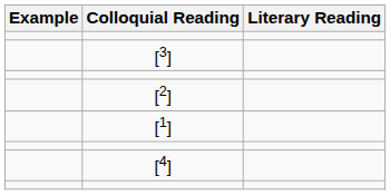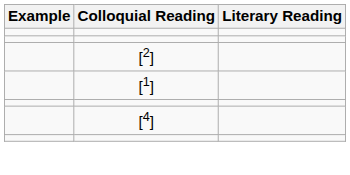- row: [3]
